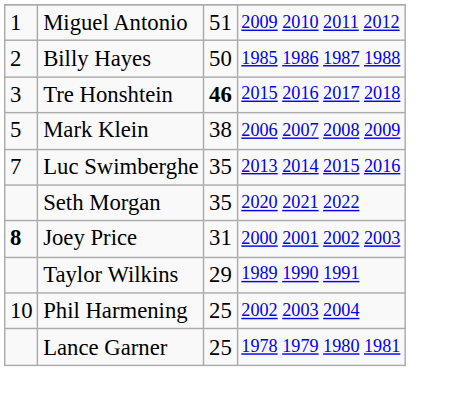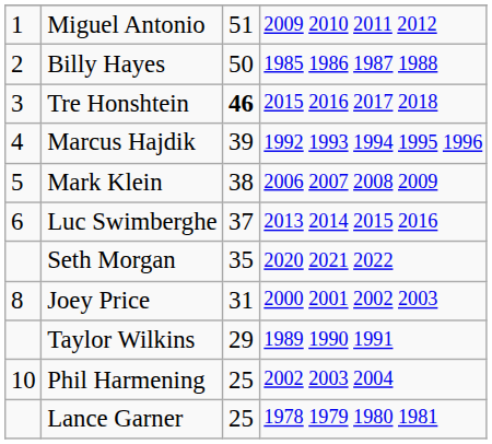+ row: 4 | Marcus Hajdik | 39 | 1992 1993 1994 1995 1996
Luc Swimberghe | column 1: 7 -> 6
Luc Swimberghe | column 3: 35 -> 37
Joey Price | column 1: bold -> normal
